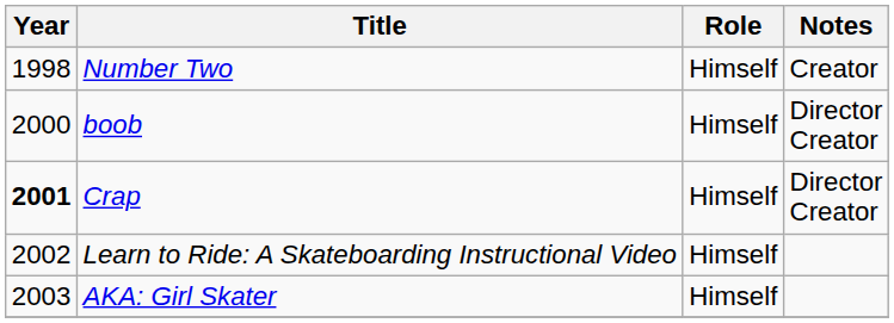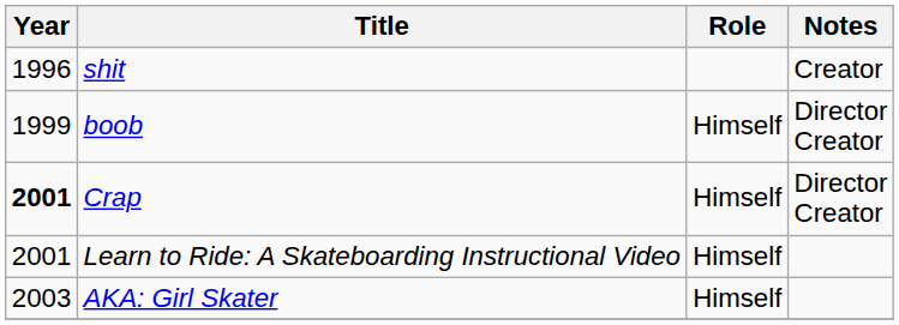+ row: 1996 | shit | Creator
- row: 1998 | Number Two | Himself | Creator
boob | Year: 2000 -> 1999
Learn to Ride: A Skateboarding Instructional Video | Year: 2002 -> 2001
